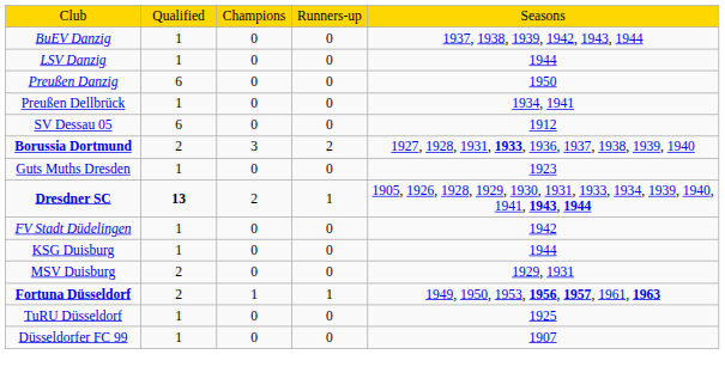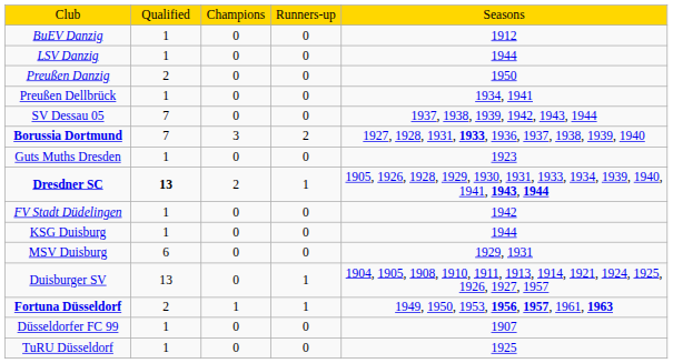BuEV Danzig | column 5: 1937, 1938, 1939, 1942, 1943, 1944 -> 1912
Preußen Danzig | column 2: 6 -> 2
SV Dessau 05 | column 2: 6 -> 7
SV Dessau 05 | column 5: 1912 -> 1937, 1938, 1939, 1942, 1943, 1944
Borussia Dortmund | column 2: 2 -> 7
MSV Duisburg | column 2: 2 -> 6
+ row: Duisburger SV | 13 | 0 | 1 | 1904, 1905, 1908, 1910, 1911, 1913, 1914, 1921, 1924, 1925, 1926, 1927, 1957
rows swapped: Düsseldorfer FC 99 <-> TuRU Düsseldorf
